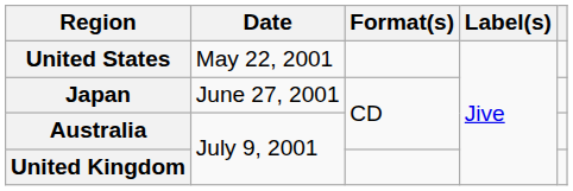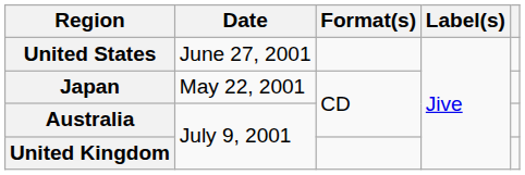United States | Date: May 22, 2001 -> June 27, 2001
Japan | Date: June 27, 2001 -> May 22, 2001
